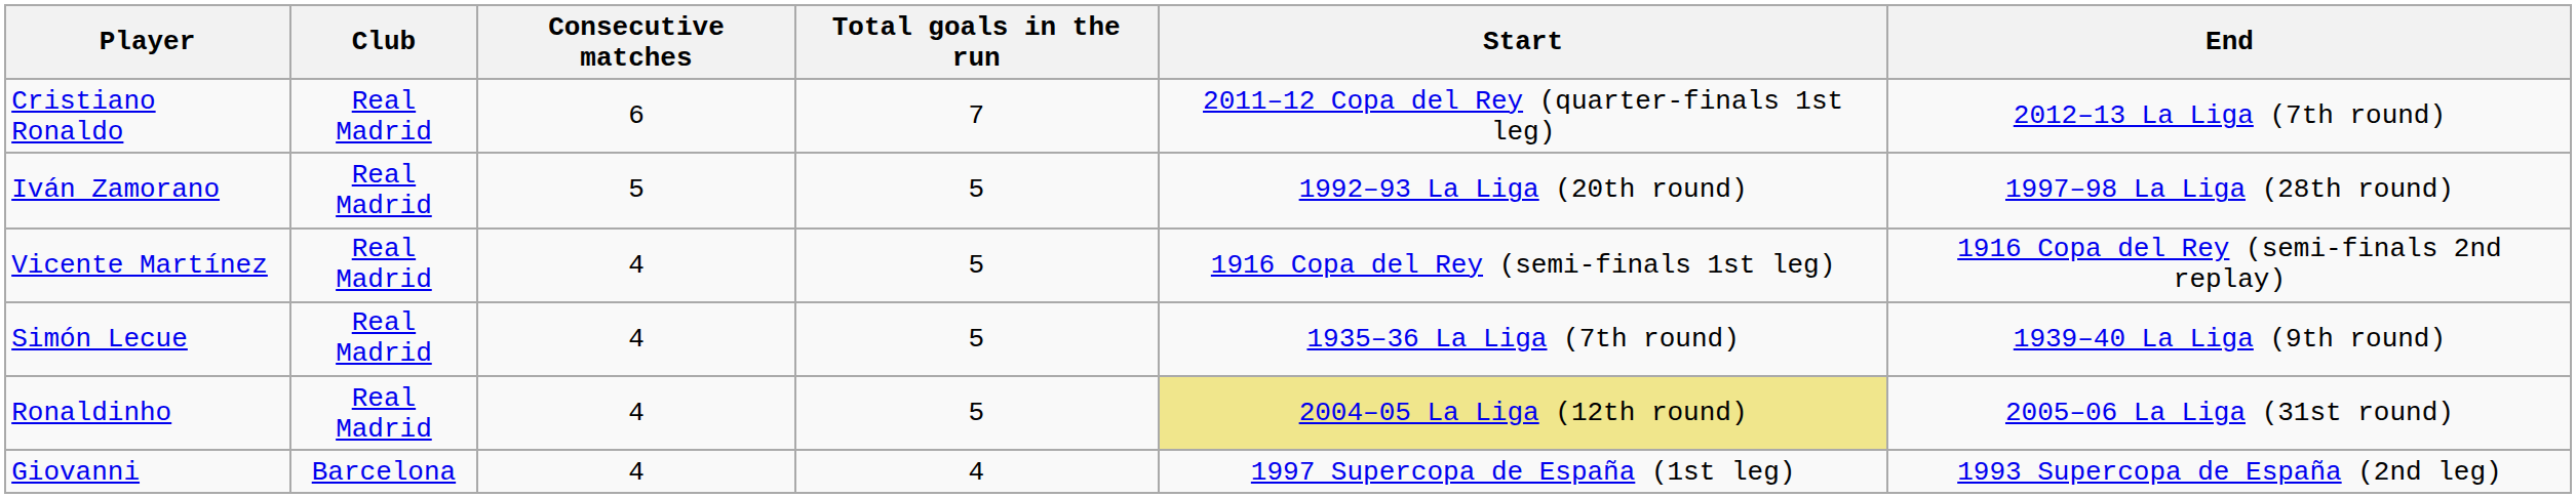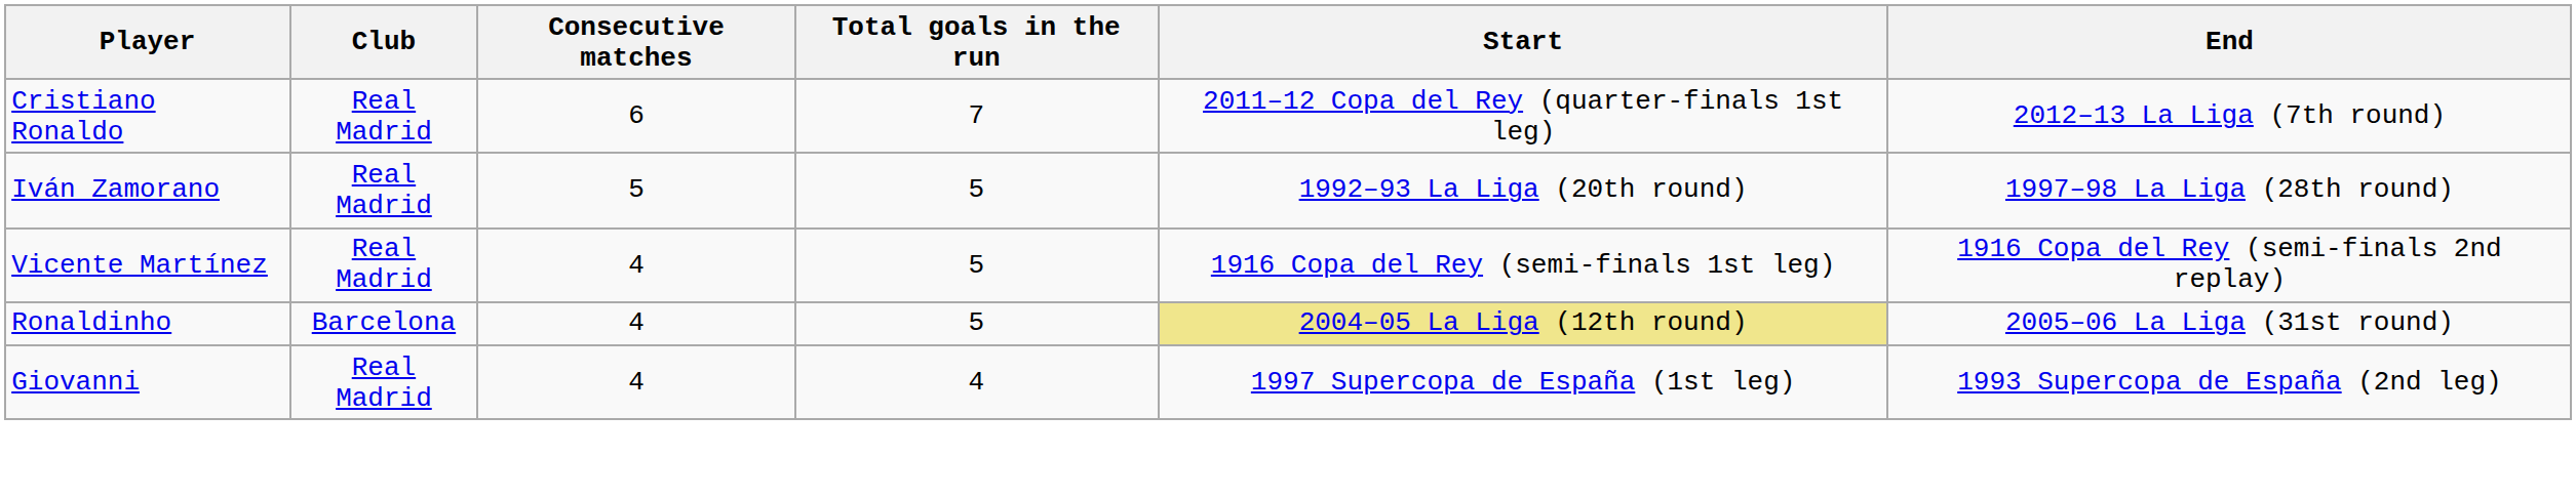- row: Simón Lecue | Real Madrid | 4 | 5 | 1935–36 La Liga (7th round) | 1939–40 La Liga (9th round)
Ronaldinho | Club: Real Madrid -> Barcelona
Giovanni | Club: Barcelona -> Real Madrid
